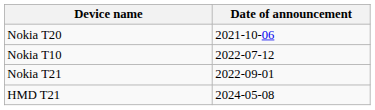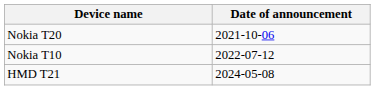- row: Nokia T21 | 2022-09-01
